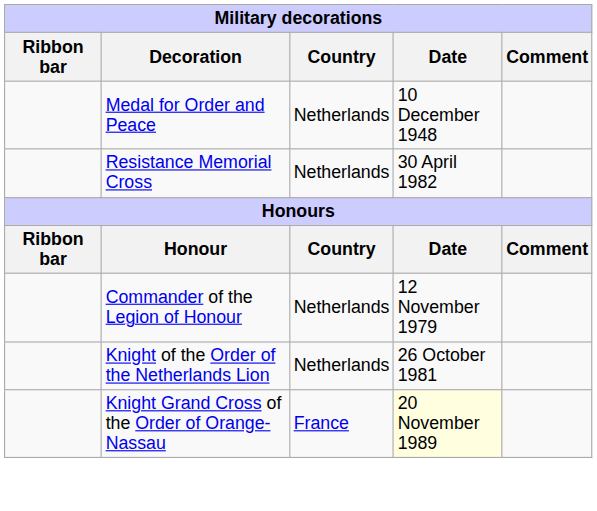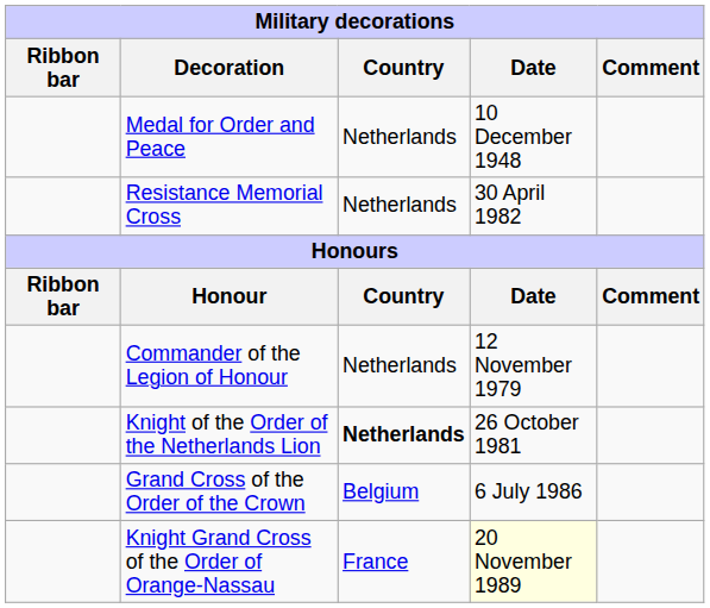Knight of the Order of the Netherlands Lion | Country: normal -> bold
+ row: Grand Cross of the Order of the Crown | Belgium | 6 July 1986
